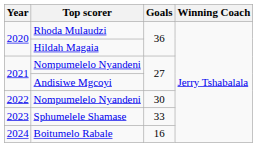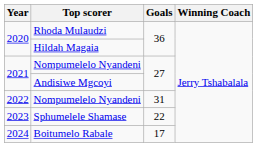2022 / Nompumelelo Nyandeni | Goals: 30 -> 31
Sphumelele Shamase | Goals: 33 -> 22
Boitumelo Rabale | Goals: 16 -> 17
